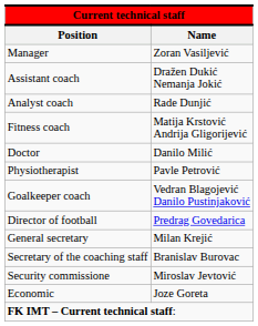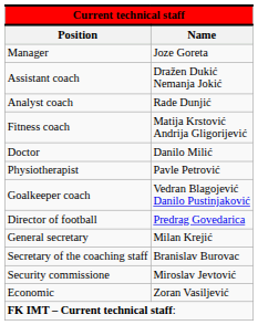Manager | column 2: Zoran Vasiljević -> Joze Goreta
Economic | column 2: Joze Goreta -> Zoran Vasiljević
